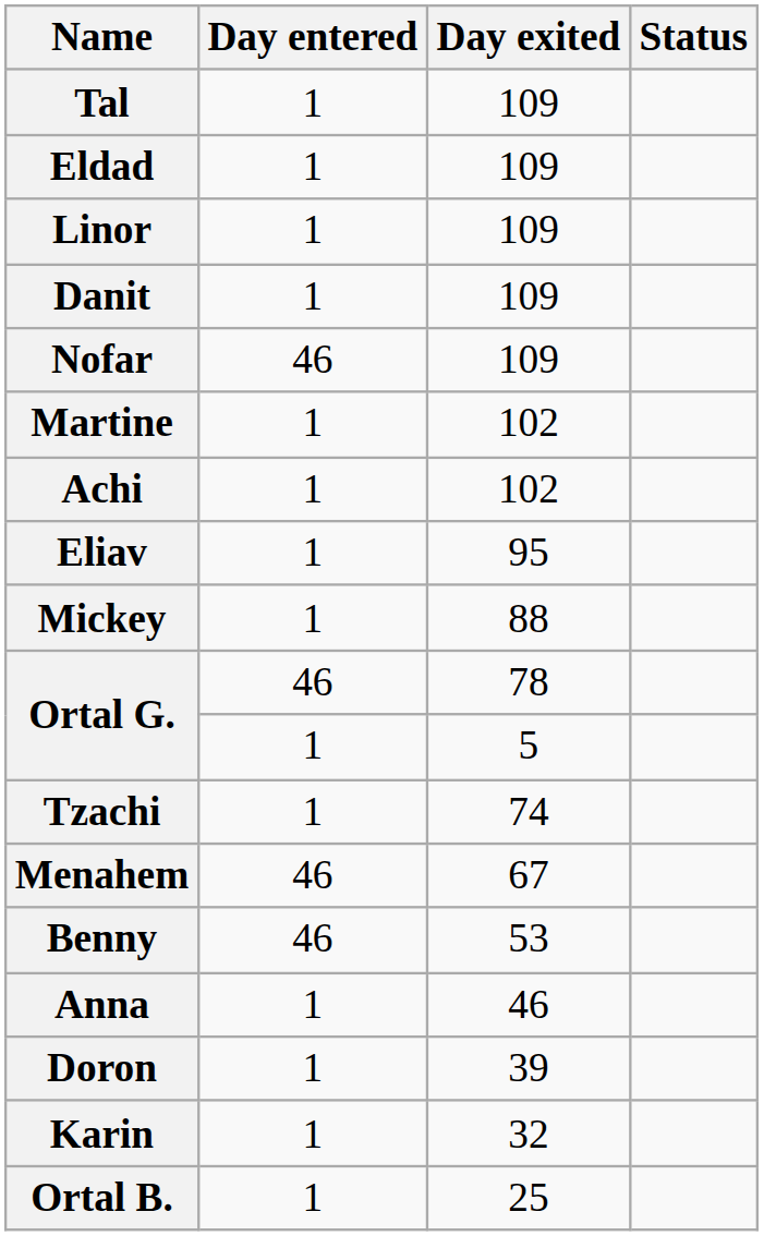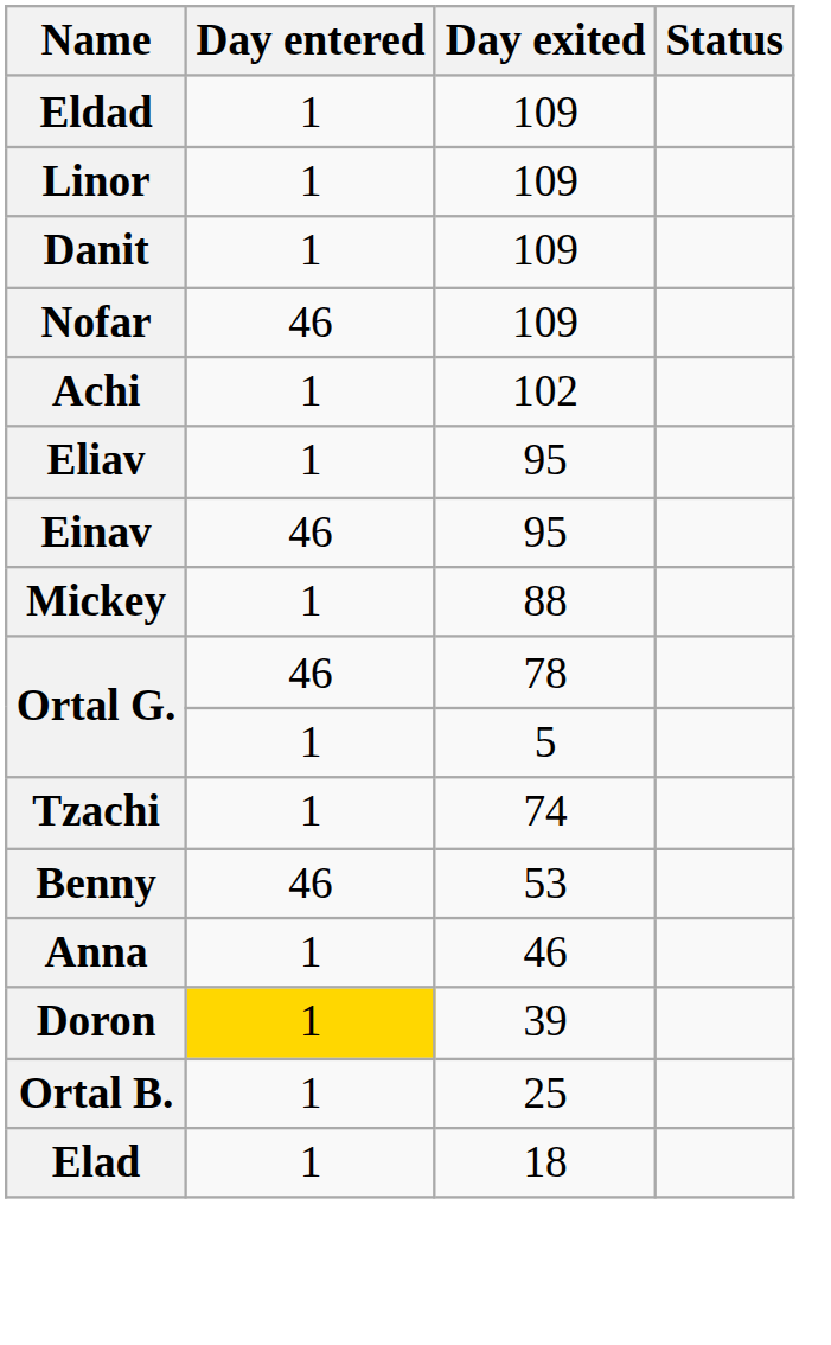- row: Tal | 1 | 109
- row: Martine | 1 | 102
+ row: Einav | 46 | 95
- row: Menahem | 46 | 67
Doron | Day entered: no background -> gold background
- row: Karin | 1 | 32
+ row: Elad | 1 | 18
